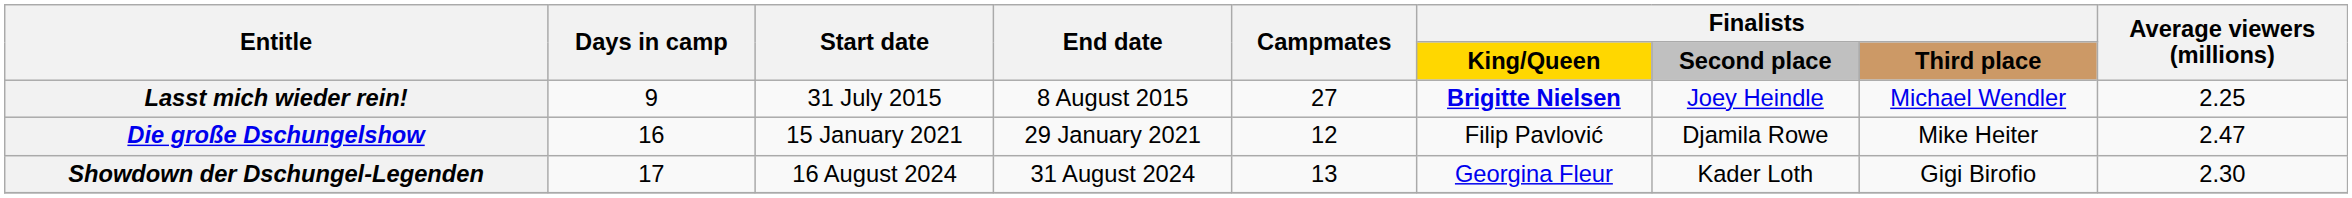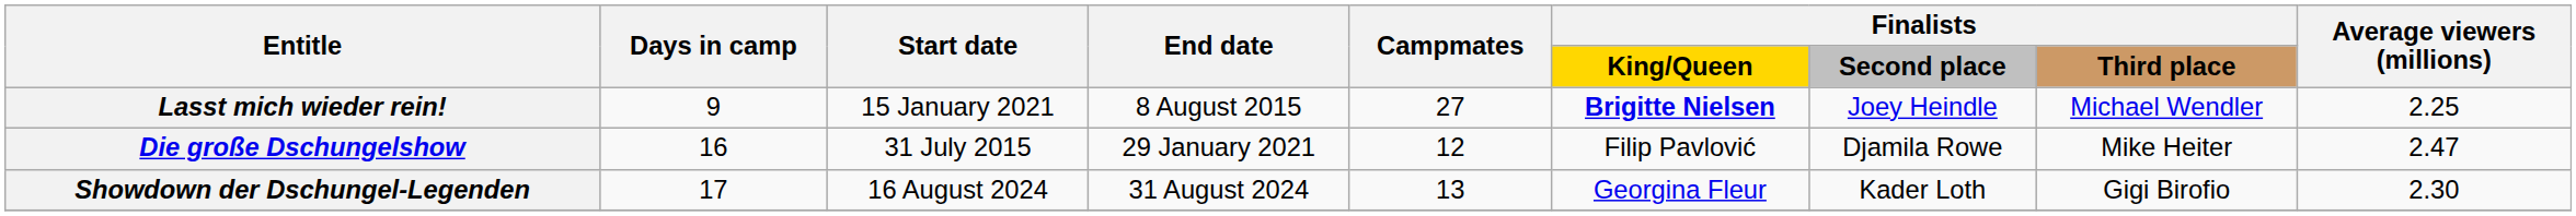Lasst mich wieder rein! | Start date: 31 July 2015 -> 15 January 2021
Die große Dschungelshow | Start date: 15 January 2021 -> 31 July 2015
